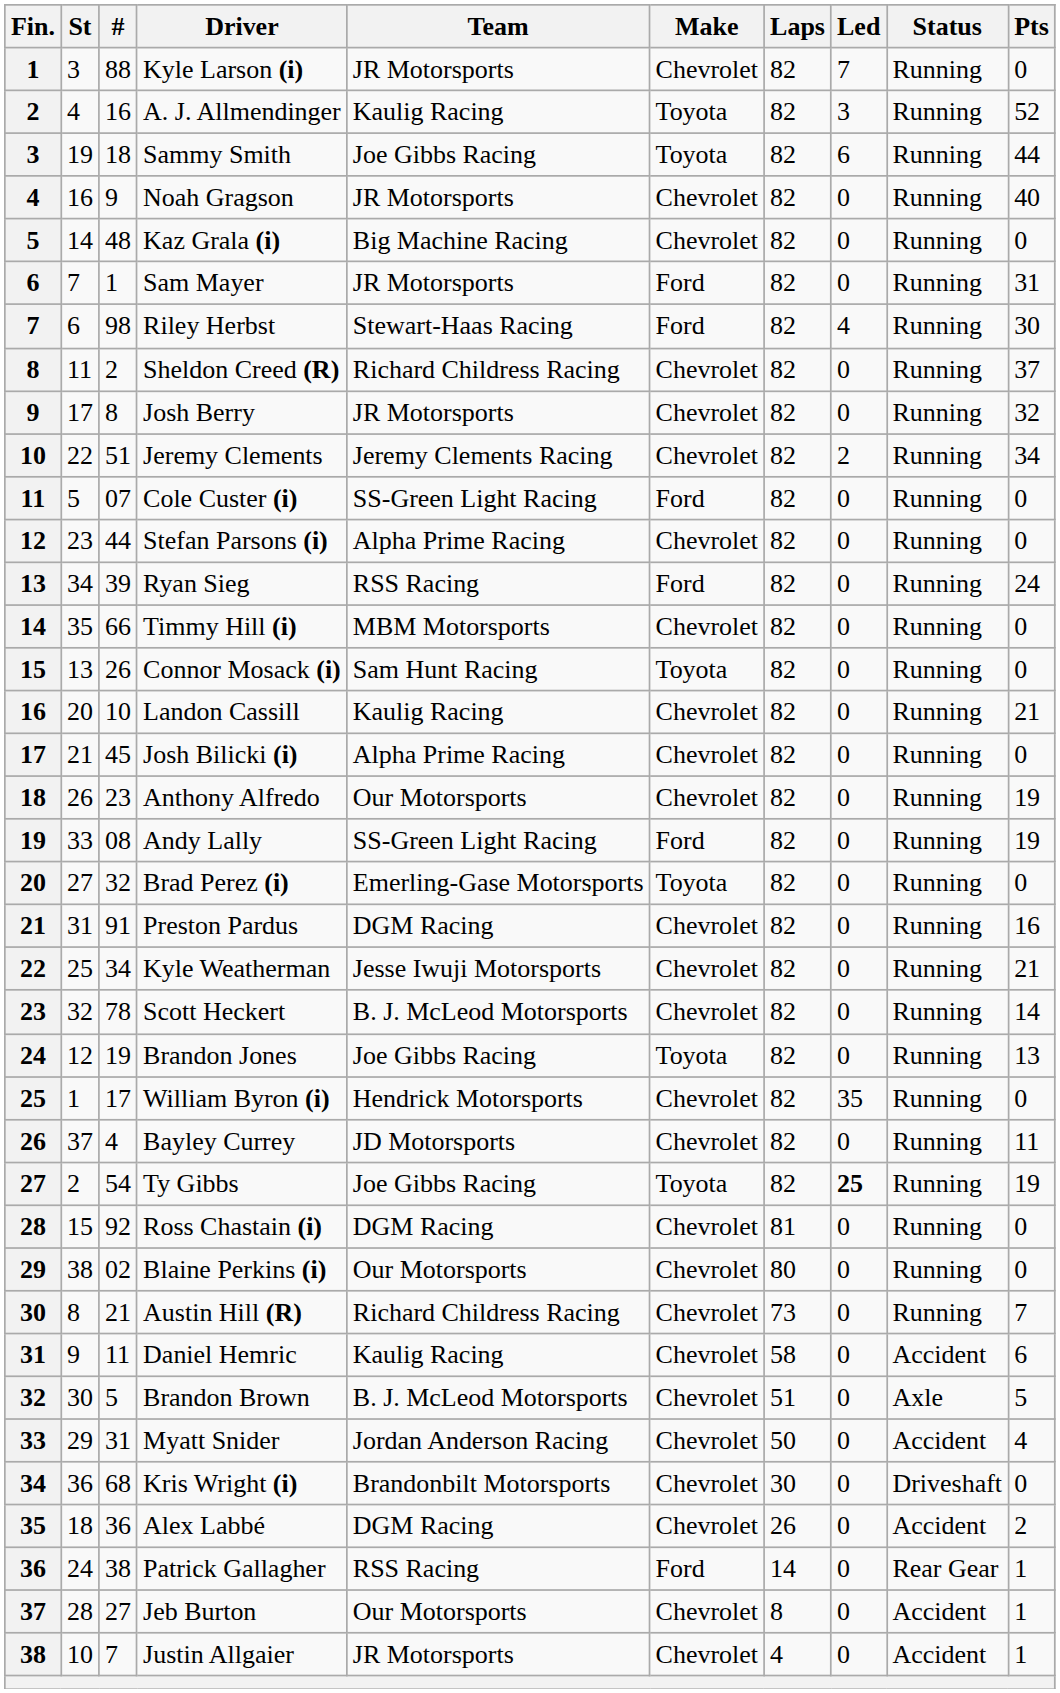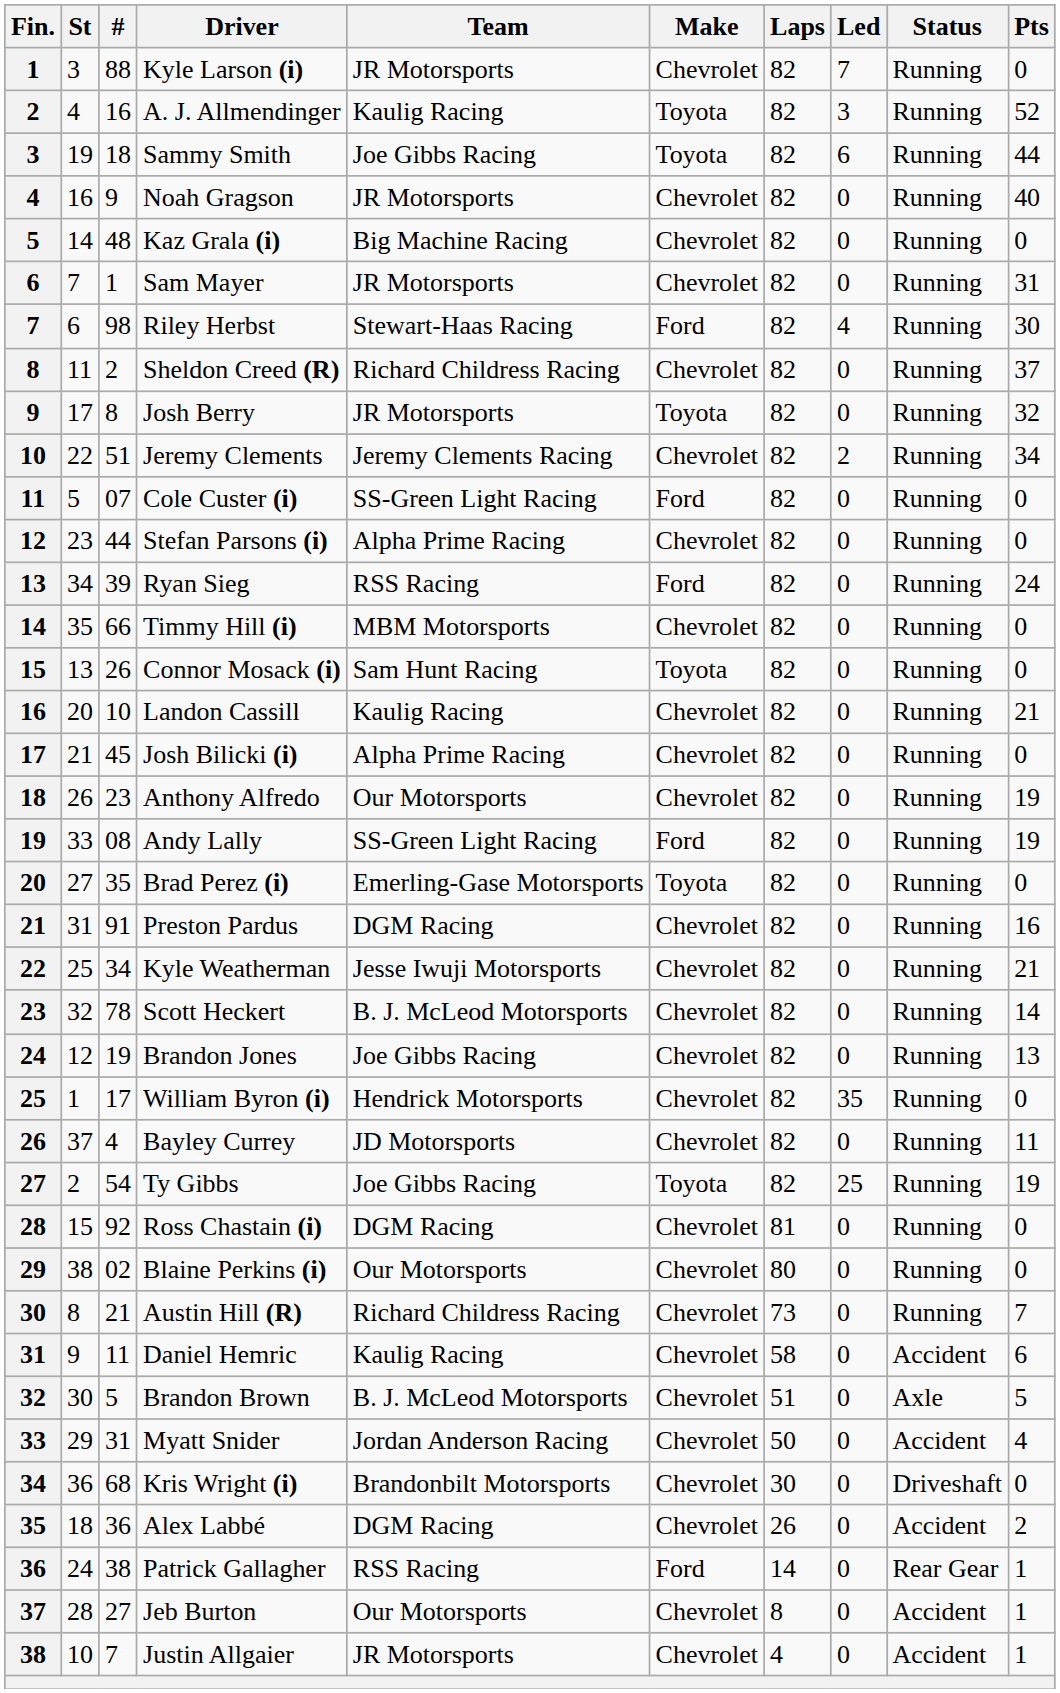Sam Mayer | Make: Ford -> Chevrolet
Josh Berry | Make: Chevrolet -> Toyota
Brad Perez (i) | #: 32 -> 35
Brandon Jones | Make: Toyota -> Chevrolet
Ty Gibbs | Led: bold -> normal
